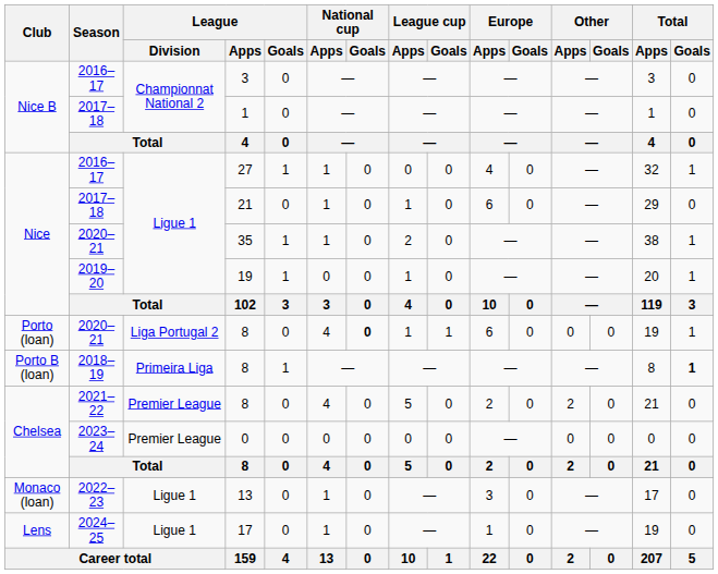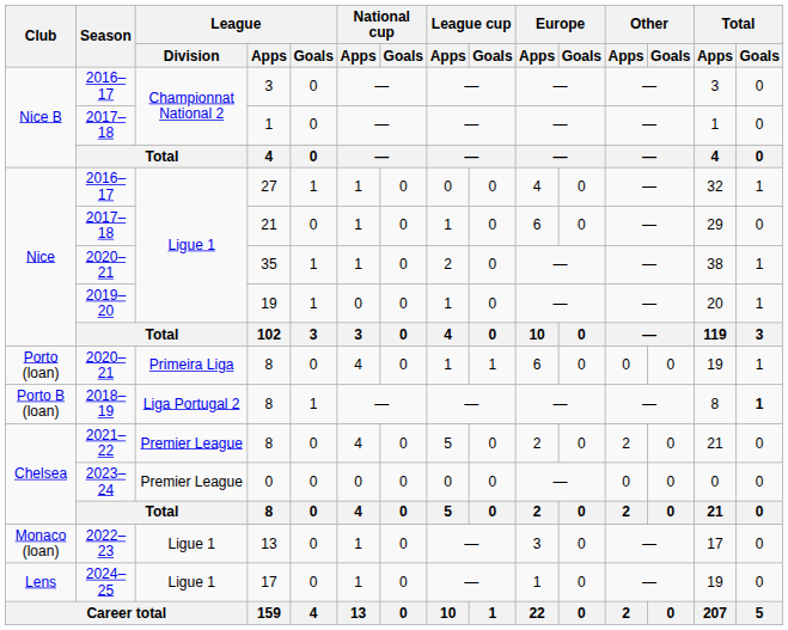Porto (loan) / 8 | League / Division: Liga Portugal 2 -> Primeira Liga
Porto (loan) / 8 | National cup / Goals: bold -> normal
Porto B (loan) / 8 | League / Division: Primeira Liga -> Liga Portugal 2
